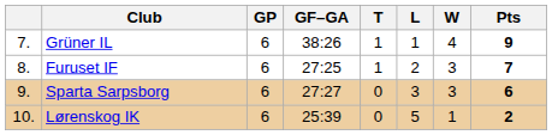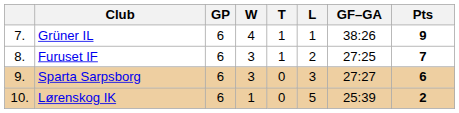columns swapped: W <-> GF–GA
